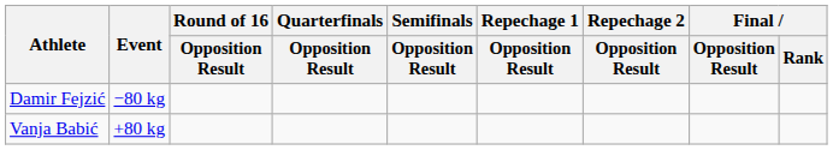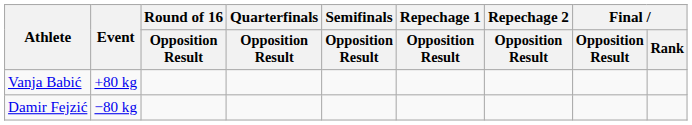rows swapped: Damir Fejzić <-> Vanja Babić
